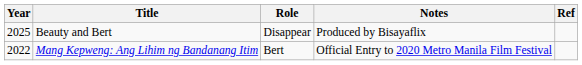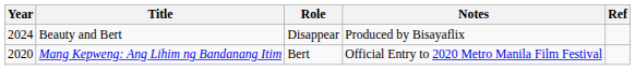Beauty and Bert | Year: 2025 -> 2024
Mang Kepweng: Ang Lihim ng Bandanang Itim | Year: 2022 -> 2020
